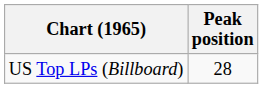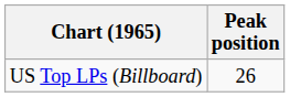US Top LPs (Billboard) | Peak position: 28 -> 26
